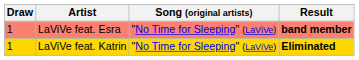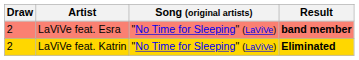LaViVe feat. Esra | Draw: 1 -> 2
LaViVe feat. Katrin | Draw: 1 -> 2
